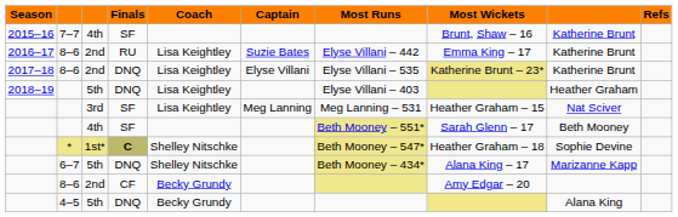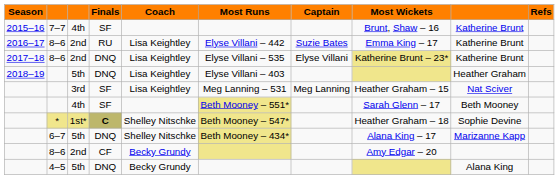columns swapped: Captain <-> Most Runs
